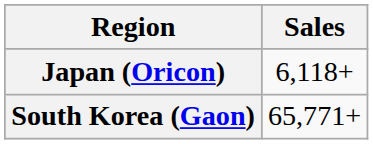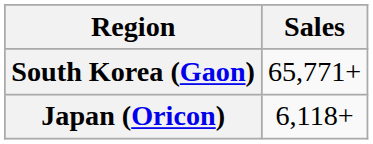rows swapped: Japan (Oricon) <-> South Korea (Gaon)
